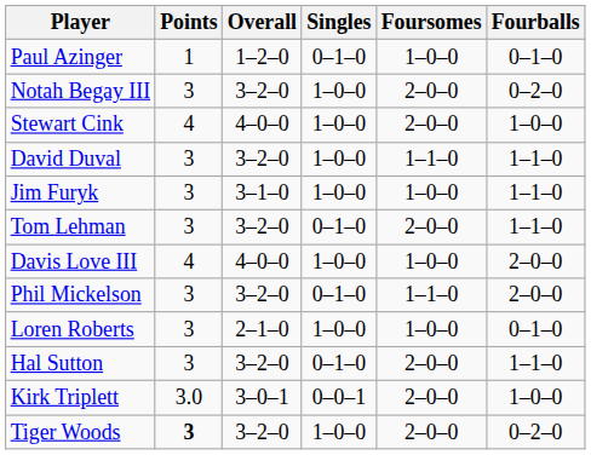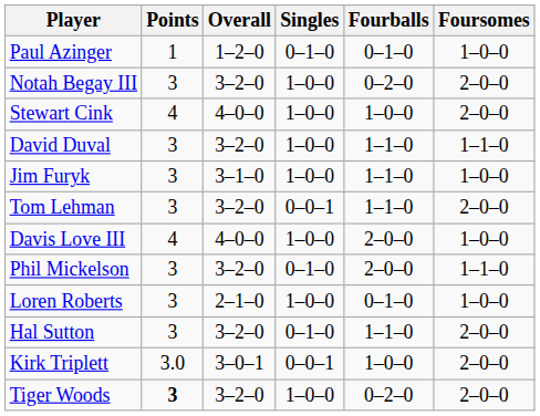columns swapped: Foursomes <-> Fourballs
Tom Lehman | Singles: 0–1–0 -> 0–0–1
